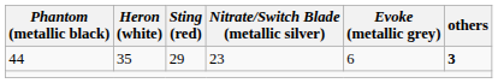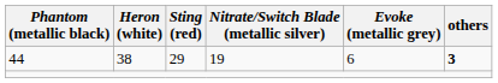44 | Heron (white): 35 -> 38
44 | Nitrate/Switch Blade (metallic silver): 23 -> 19
